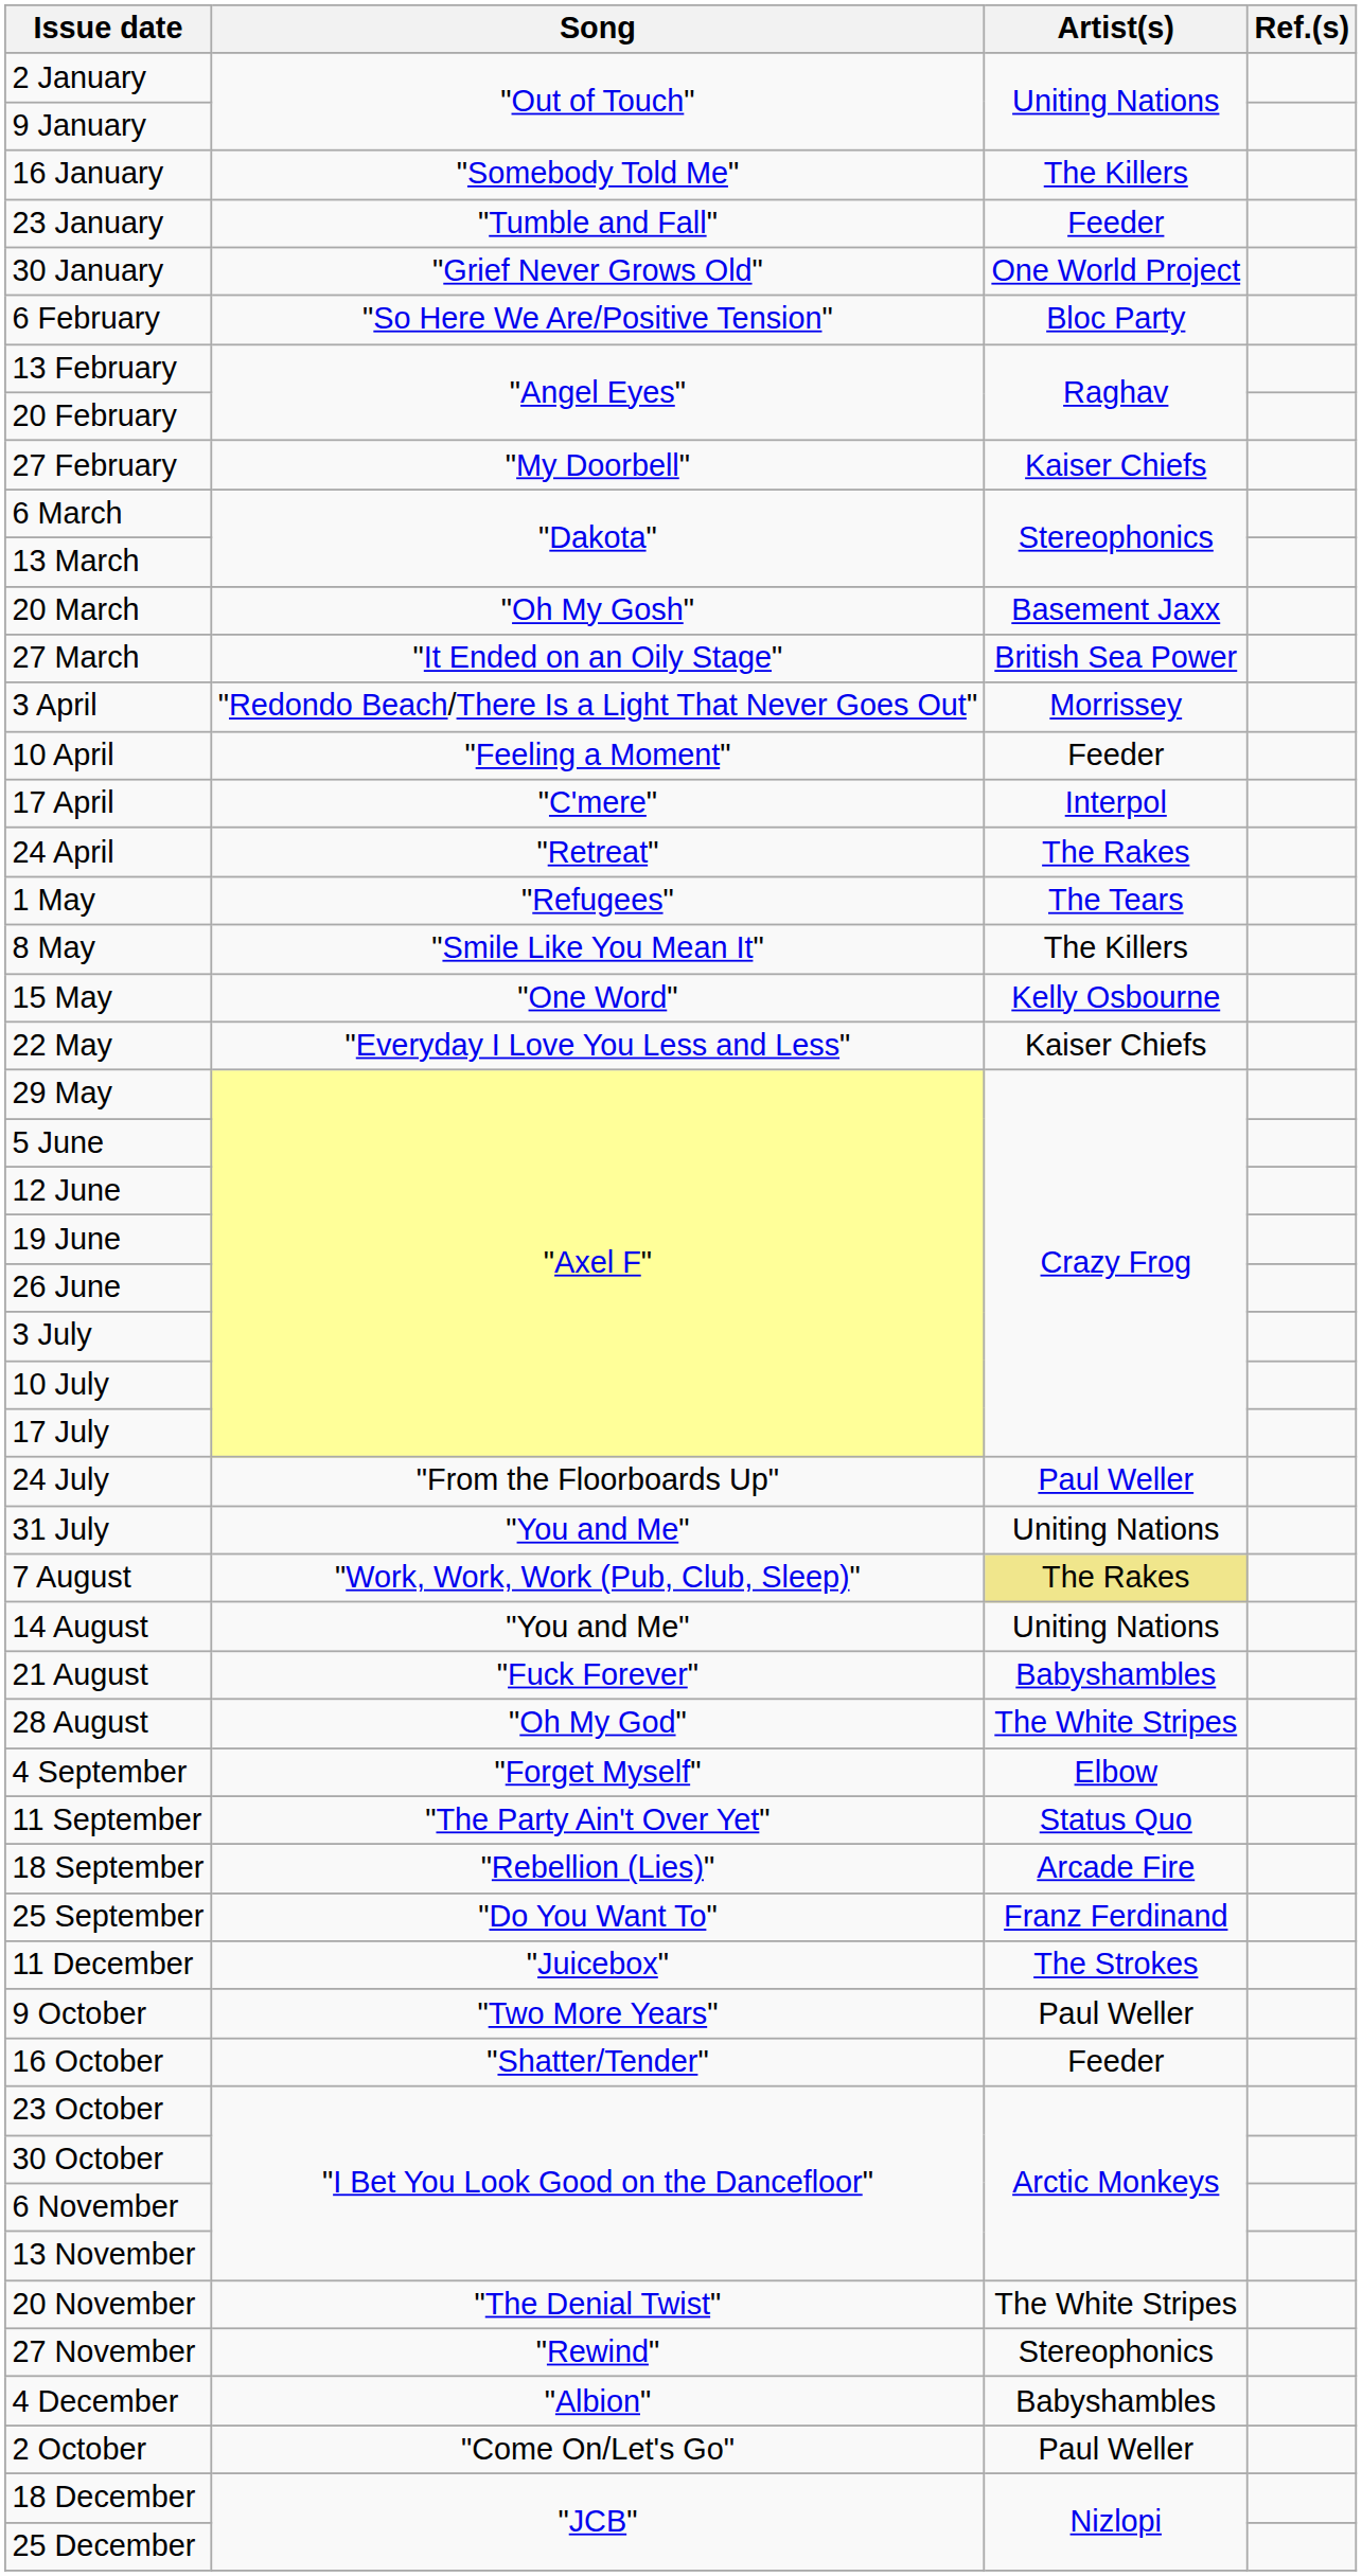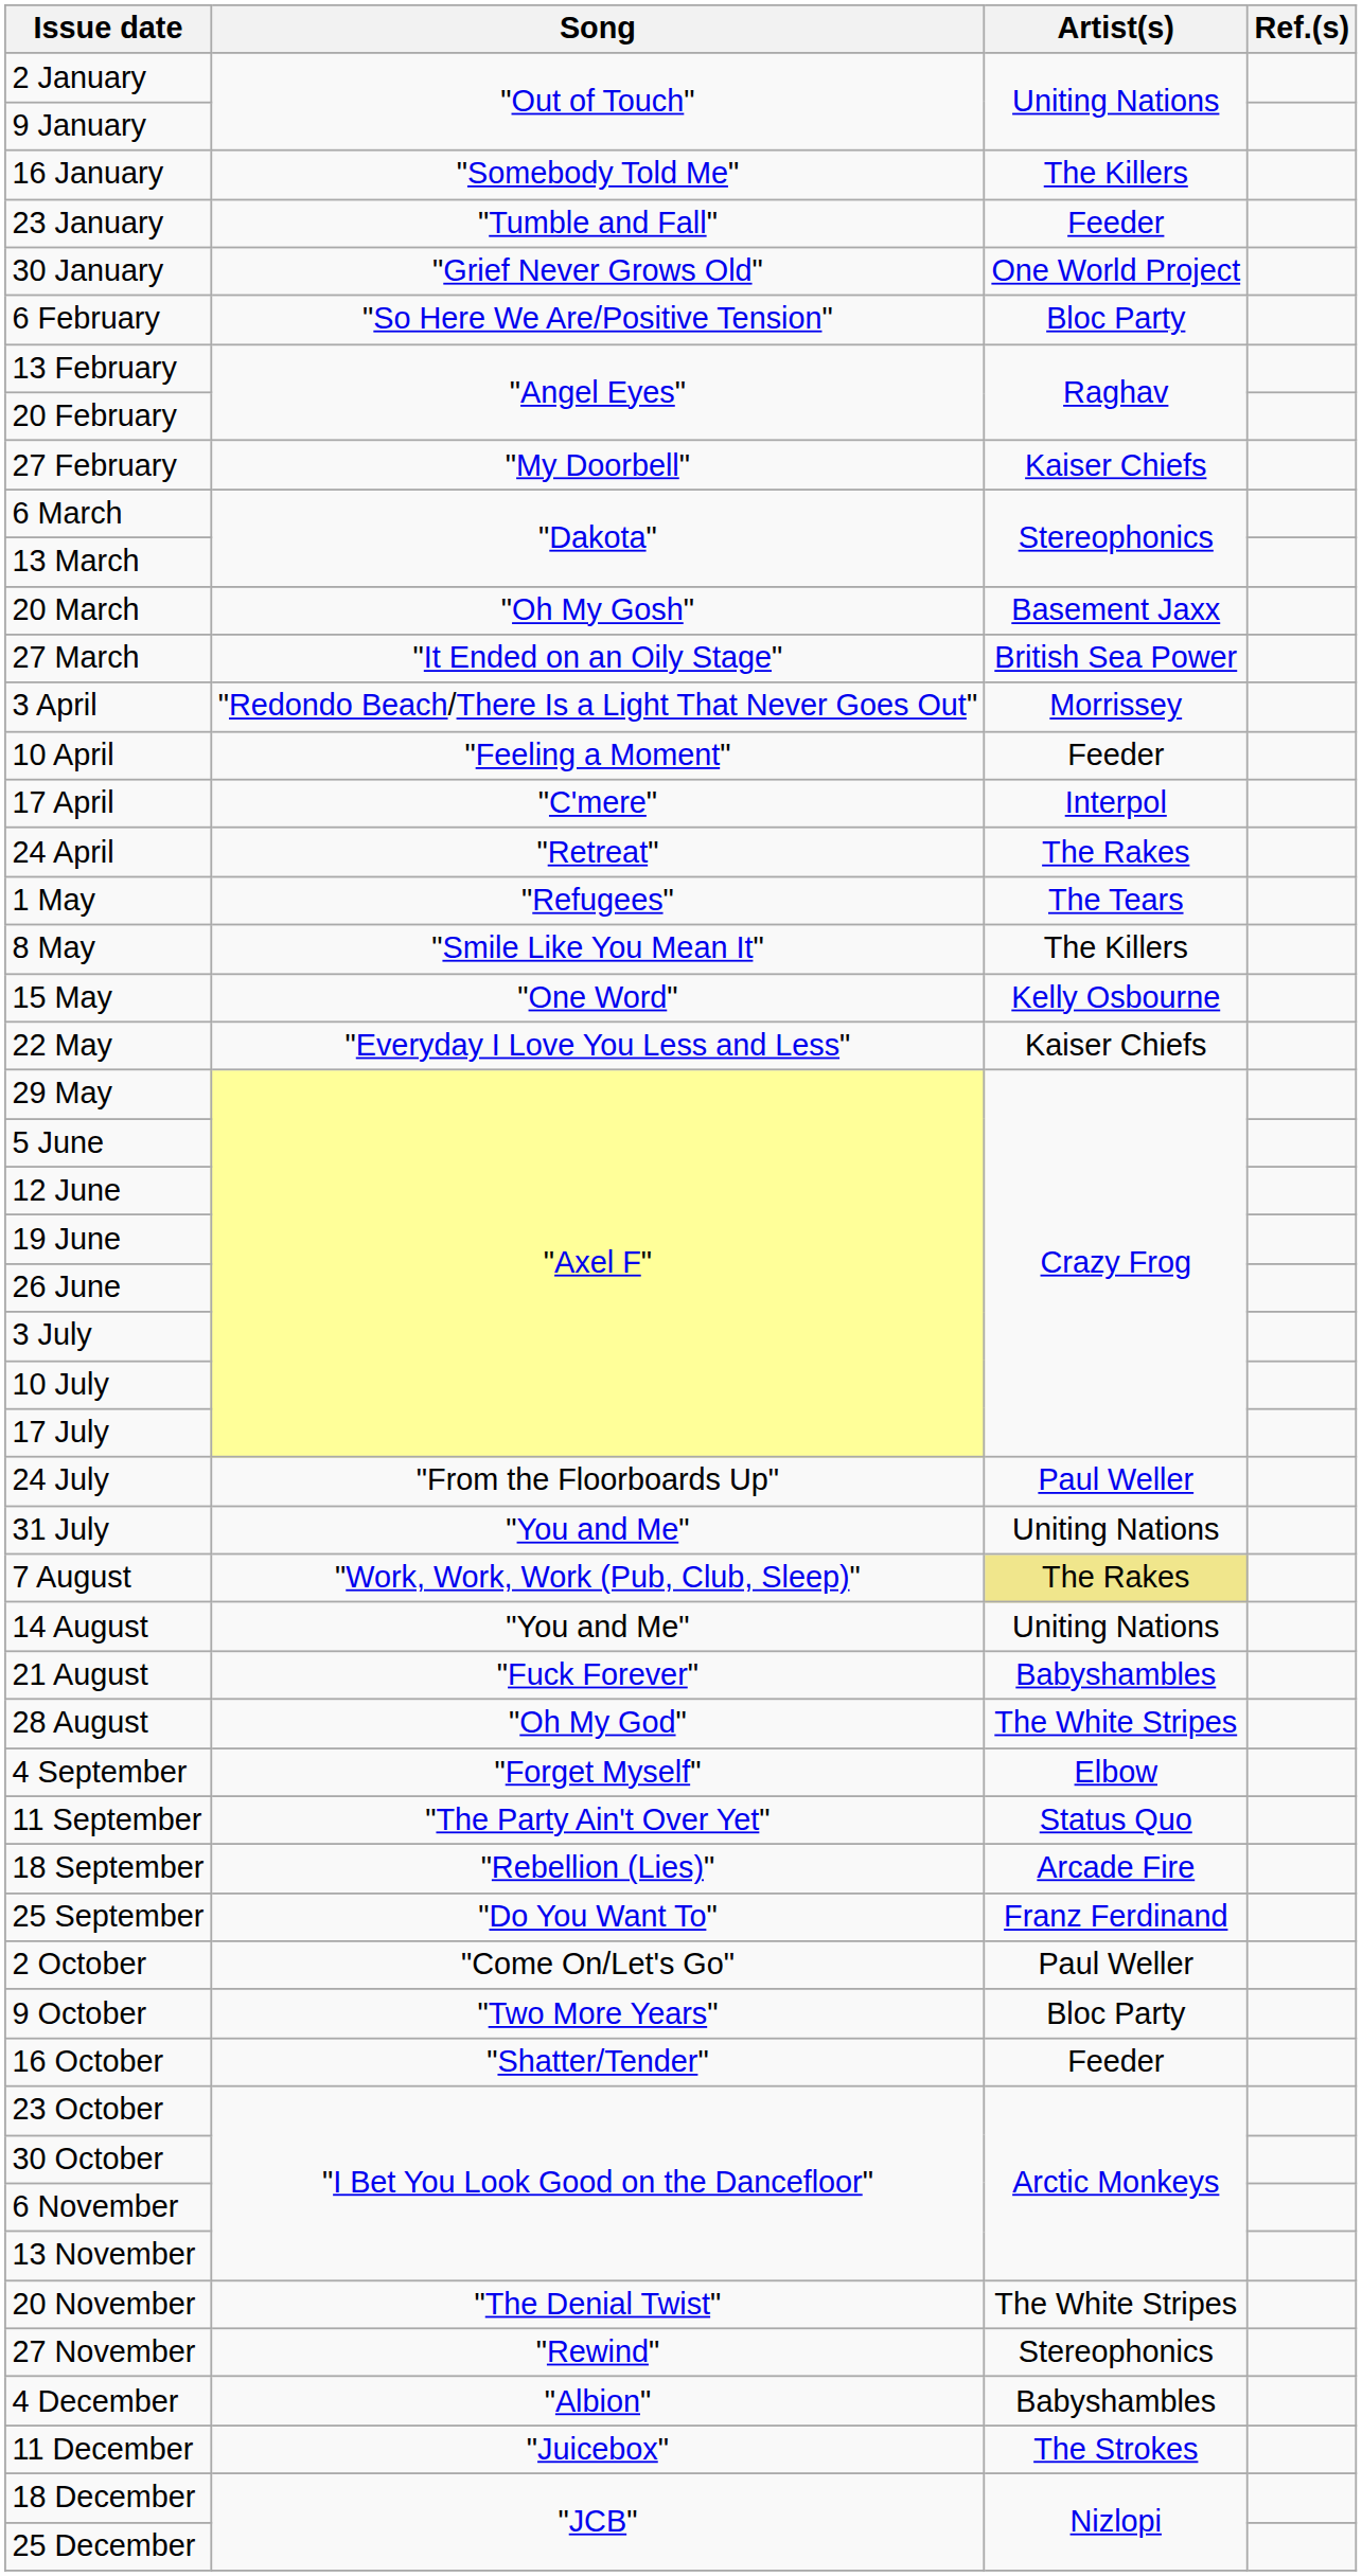rows swapped: 2 October <-> 11 December
9 October | Artist(s): Paul Weller -> Bloc Party
